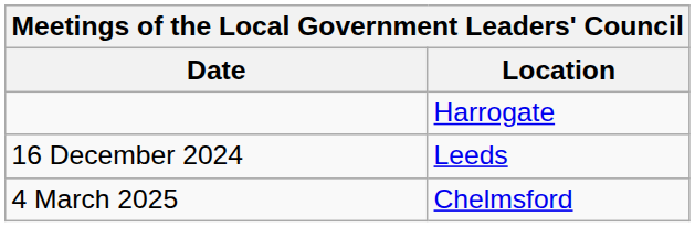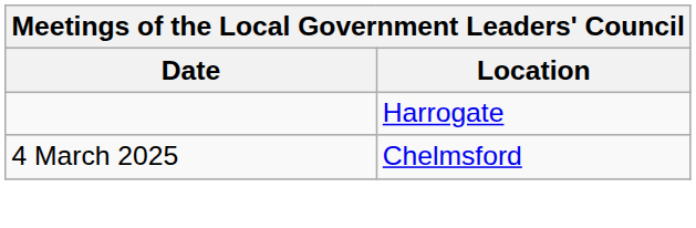- row: 16 December 2024 | Leeds
